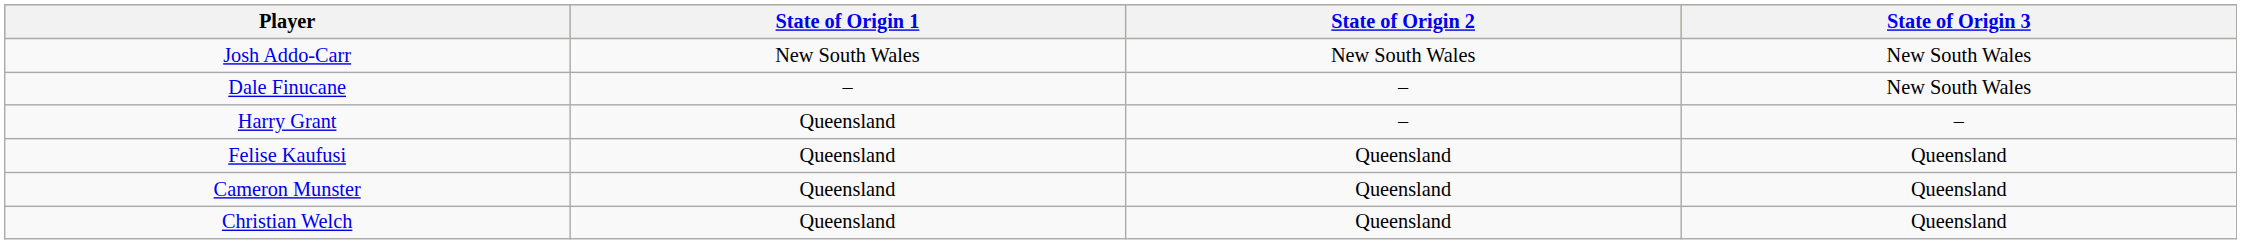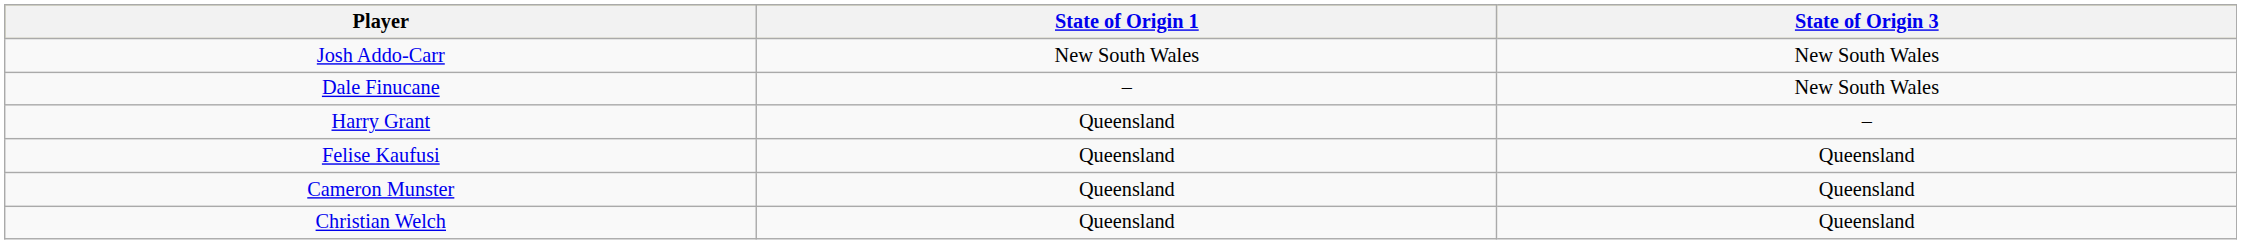- column: State of Origin 2 | New South Wales | – | – | Queensland | Queensland | Queensland
